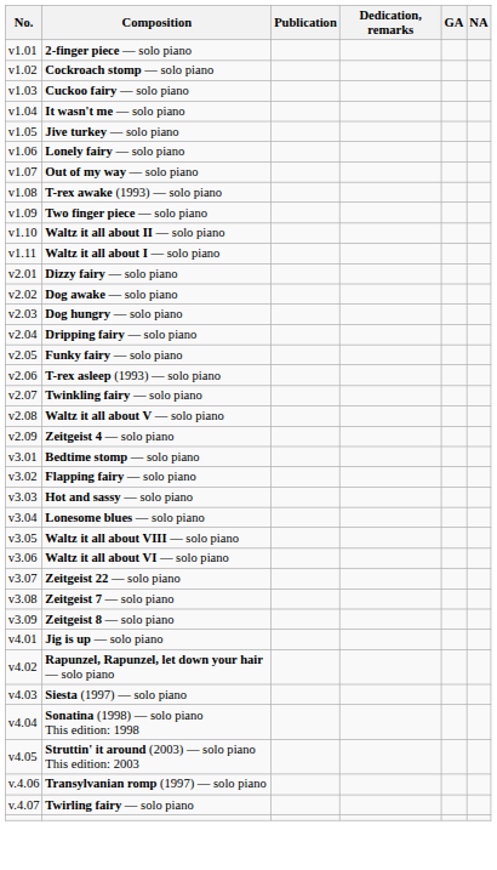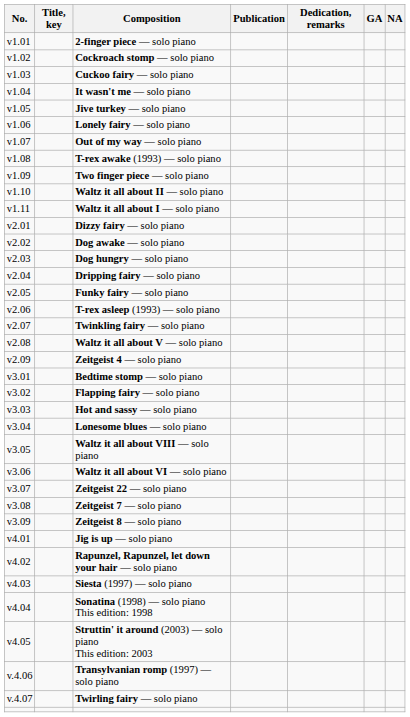+ column: Title, key
